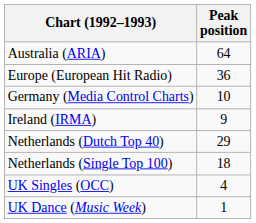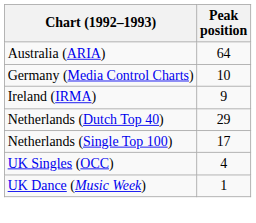- row: Europe (European Hit Radio) | 36
Netherlands (Single Top 100) | Peak position: 18 -> 17
